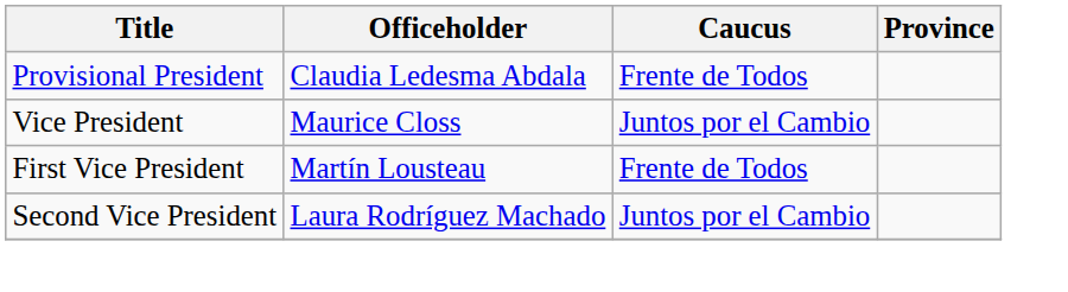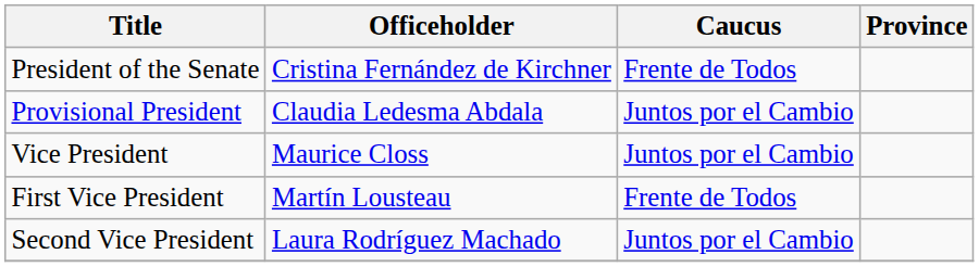+ row: President of the Senate | Cristina Fernández de Kirchner | Frente de Todos
Provisional President | Caucus: Frente de Todos -> Juntos por el Cambio
